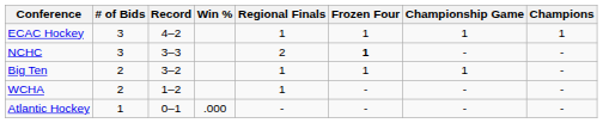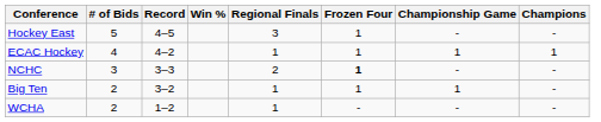+ row: Hockey East | 5 | 4–5 | 3 | 1 | - | -
ECAC Hockey | # of Bids: 3 -> 4
- row: Atlantic Hockey | 1 | 0–1 | .000 | - | - | - | -
